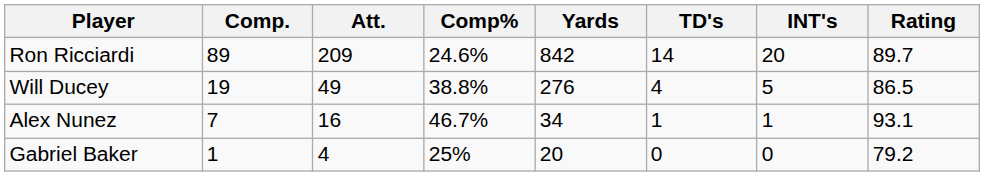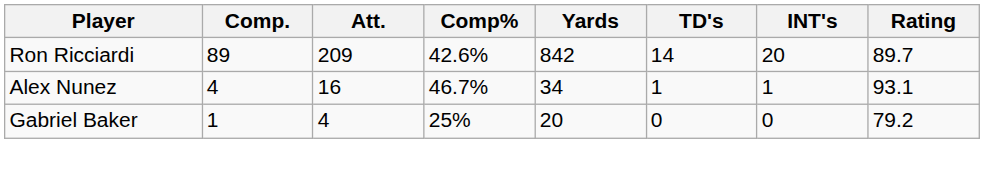Ron Ricciardi | Comp%: 24.6% -> 42.6%
- row: Will Ducey | 19 | 49 | 38.8% | 276 | 4 | 5 | 86.5
Alex Nunez | Comp.: 7 -> 4
